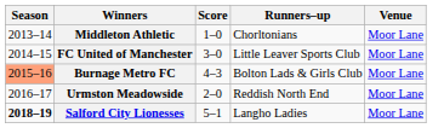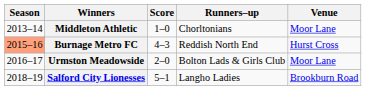- row: 2014–15 | FC United of Manchester | 3–0 | Little Leaver Sports Club | Moor Lane
Burnage Metro FC | Runners–up: Bolton Lads & Girls Club -> Reddish North End
Burnage Metro FC | Venue: Moor Lane -> Hurst Cross
Urmston Meadowside | Runners–up: Reddish North End -> Bolton Lads & Girls Club
Salford City Lionesses | Season: bold -> normal
Salford City Lionesses | Venue: Moor Lane -> Brookburn Road
